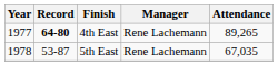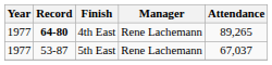5th East | Year: 1978 -> 1977
5th East | Attendance: 67,035 -> 67,037
